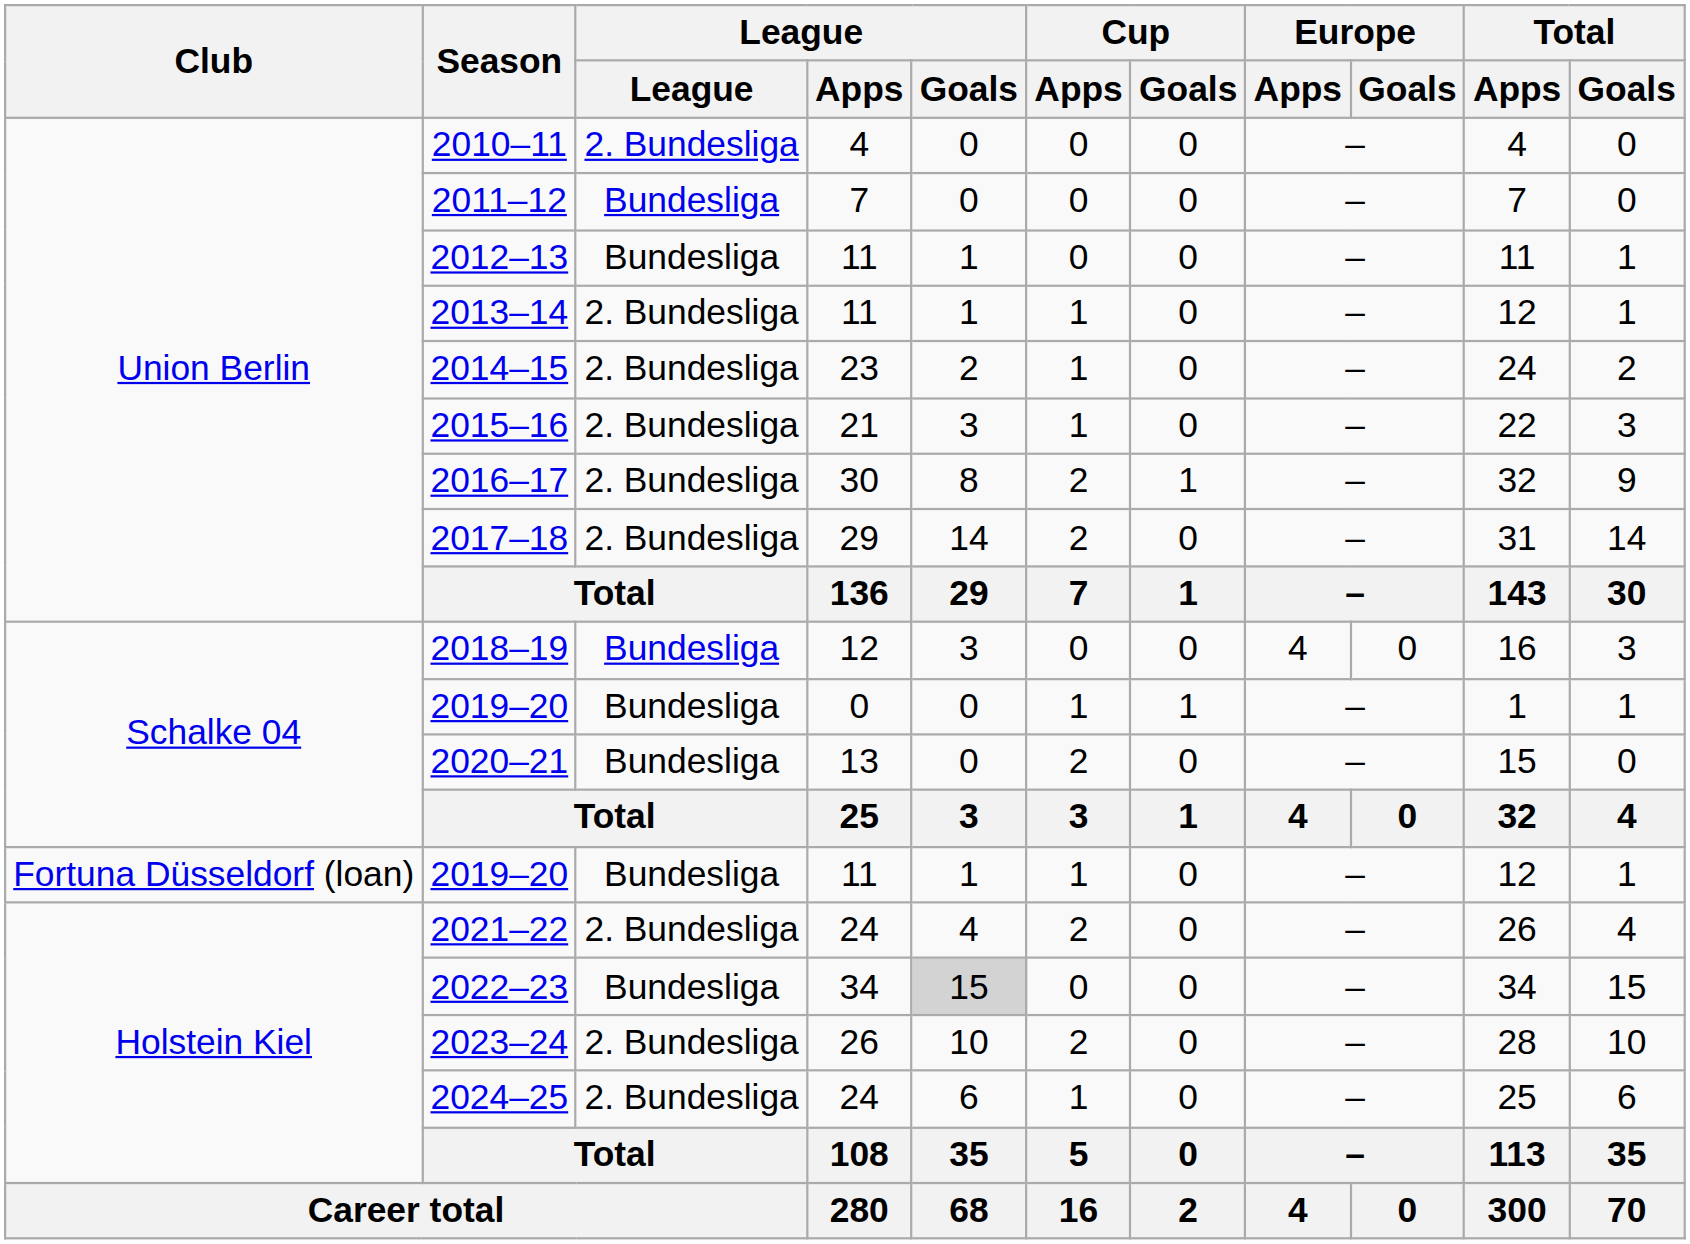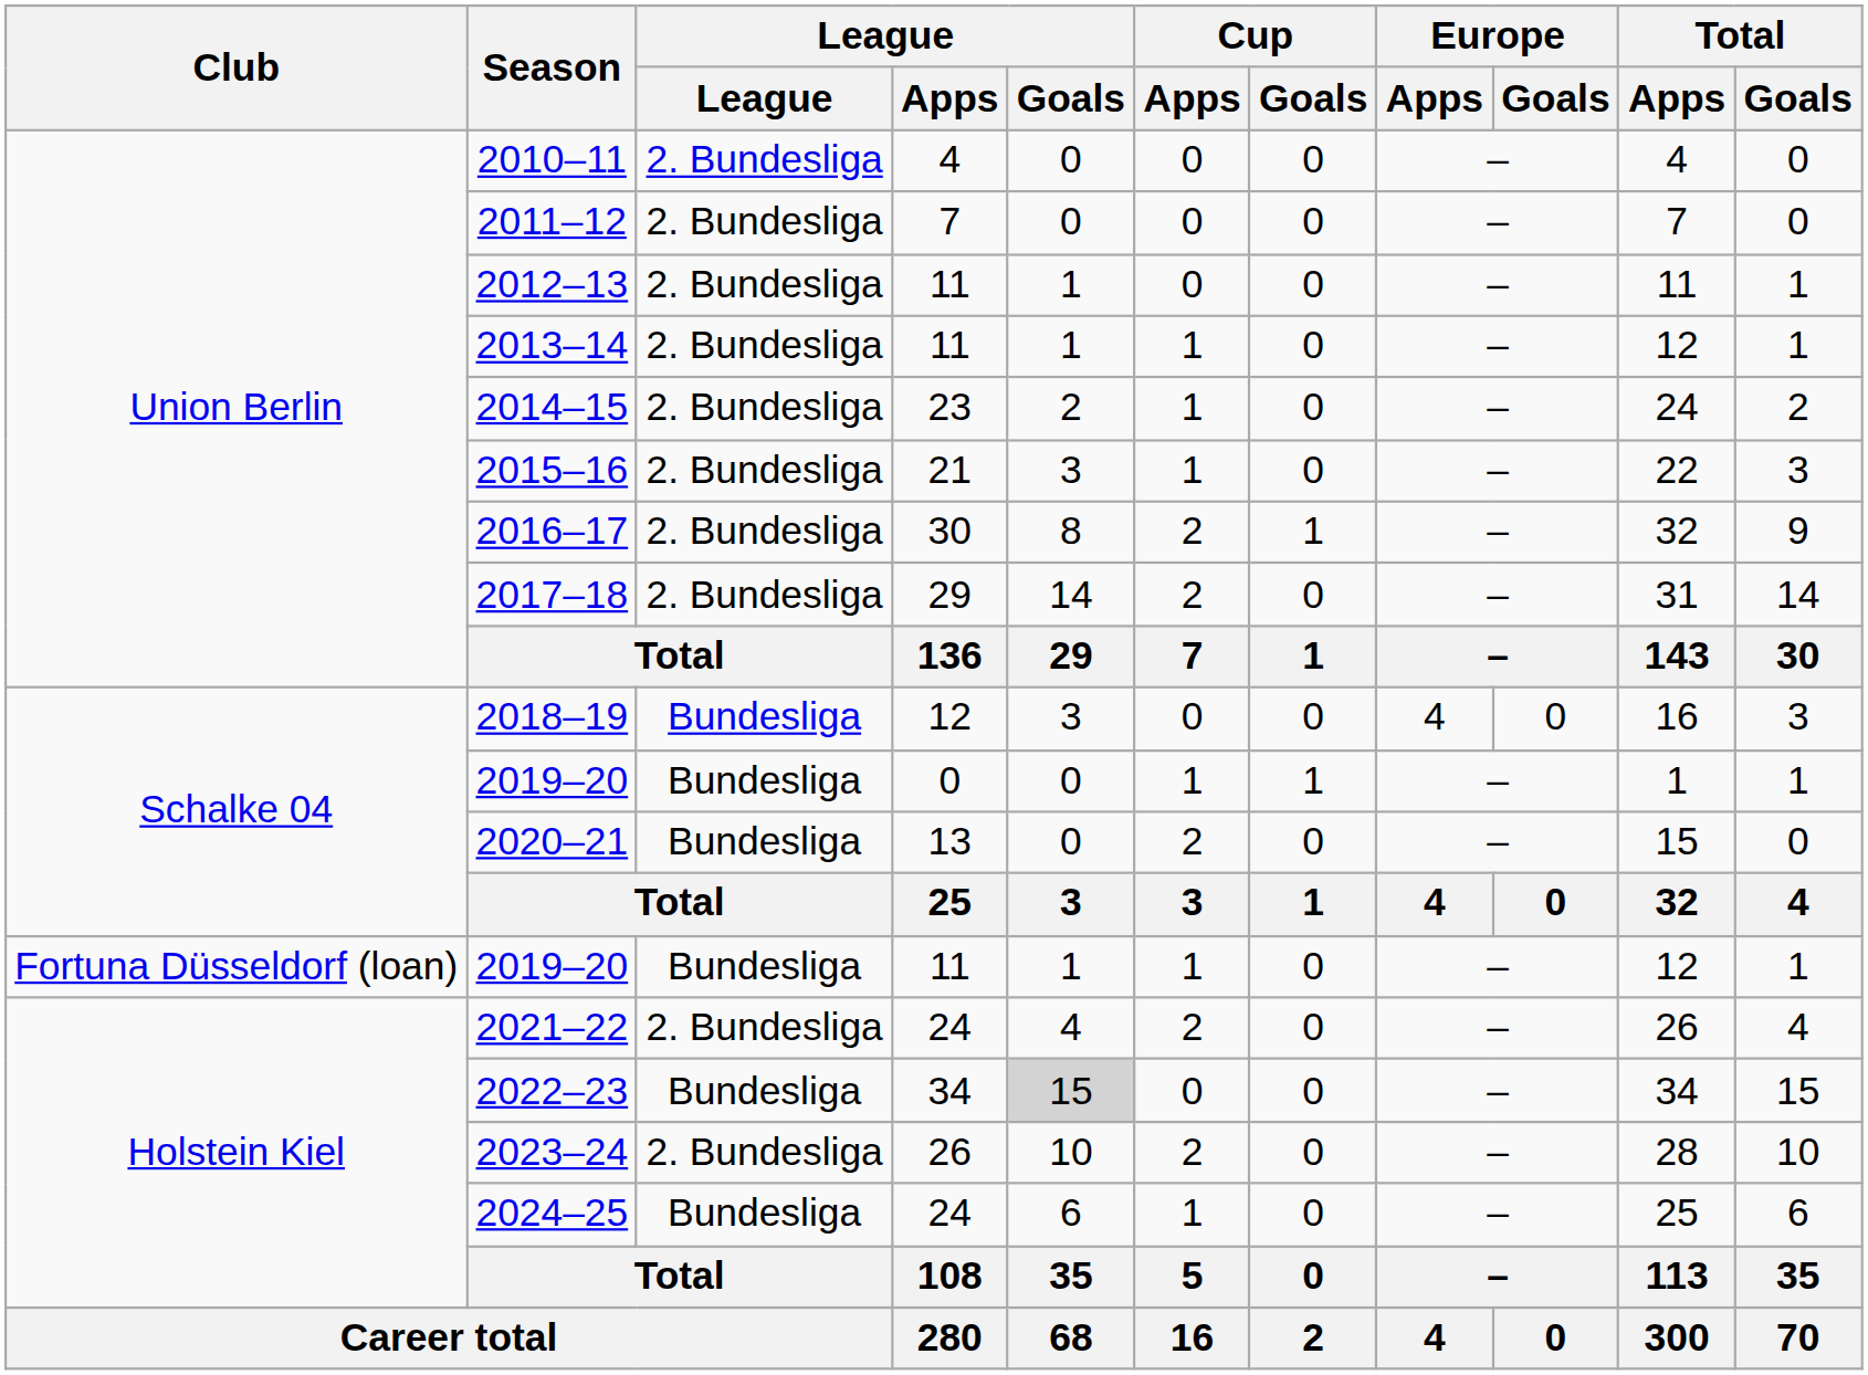2011–12 | League: Bundesliga -> 2. Bundesliga
2012–13 | League: Bundesliga -> 2. Bundesliga
2024–25 | League: 2. Bundesliga -> Bundesliga
